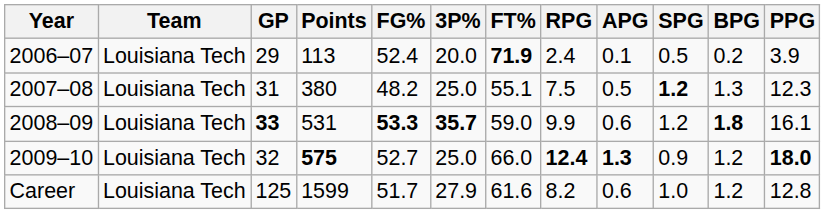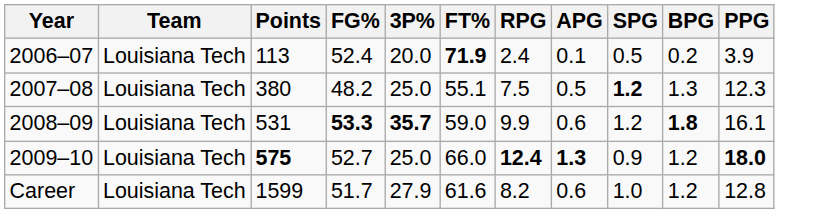- column: GP | 29 | 31 | 33 | 32 | 125
